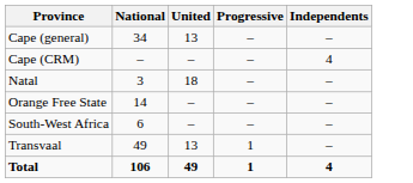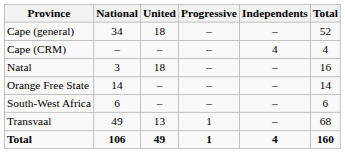+ column: Total | 52 | 4 | 16 | 14 | 6 | 68 | 160
Cape (general) | United: 13 -> 18
